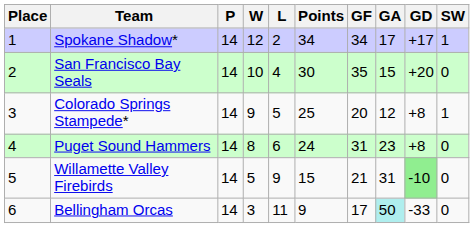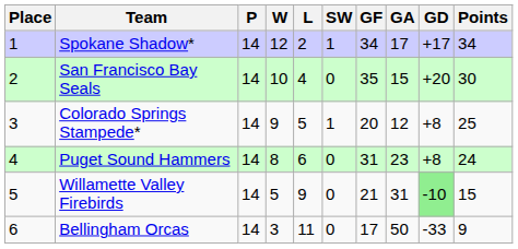columns swapped: SW <-> Points
Bellingham Orcas | GA: paleturquoise background -> no background
